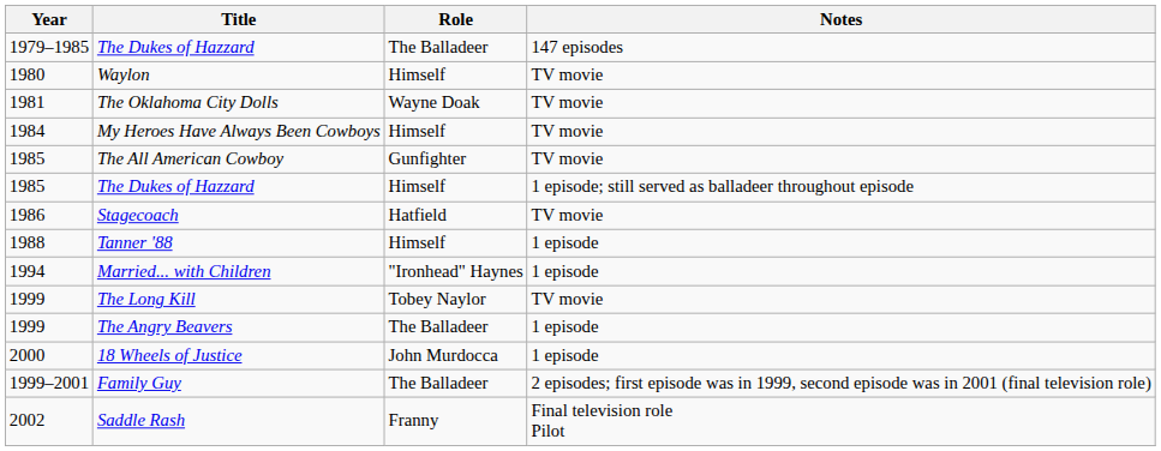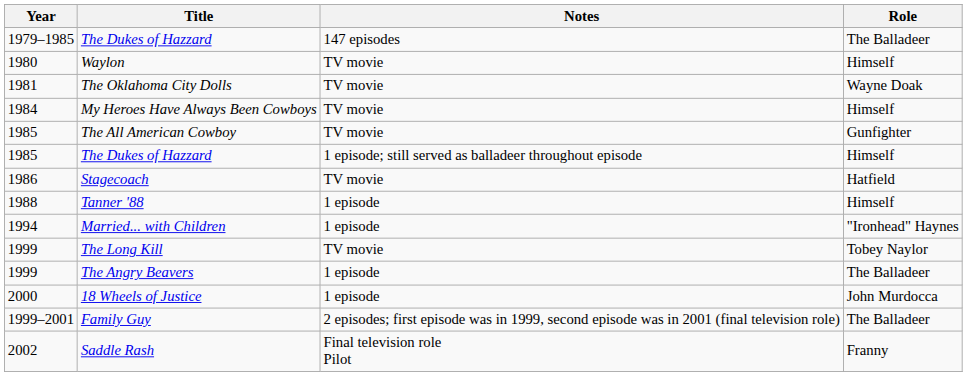columns swapped: Role <-> Notes
